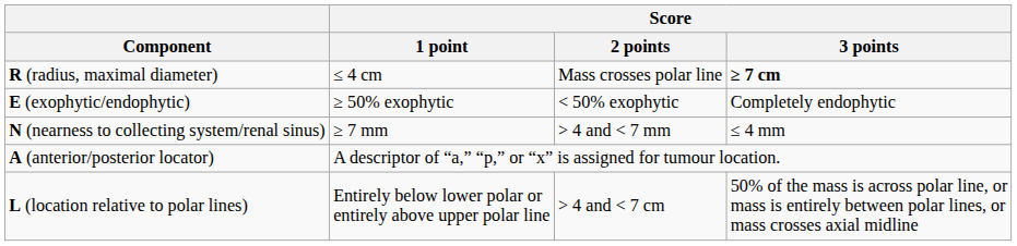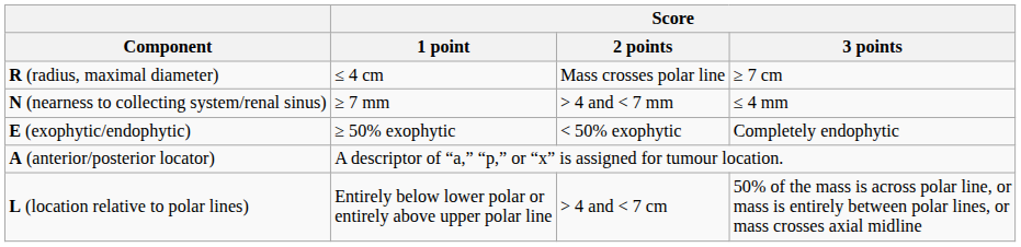R (radius, maximal diameter) | Score / 3 points: bold -> normal
rows swapped: E (exophytic/endophytic) <-> N (nearness to collecting system/renal sinus)
